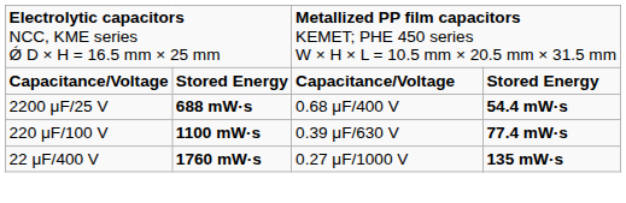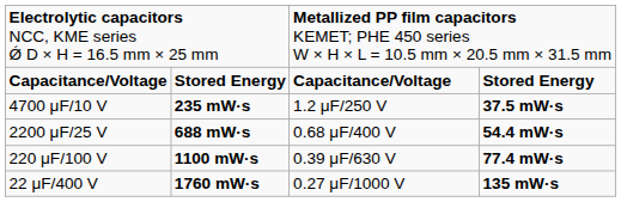+ row: 4700 μF/10 V | 235 mW·s | 1.2 μF/250 V | 37.5 mW·s
